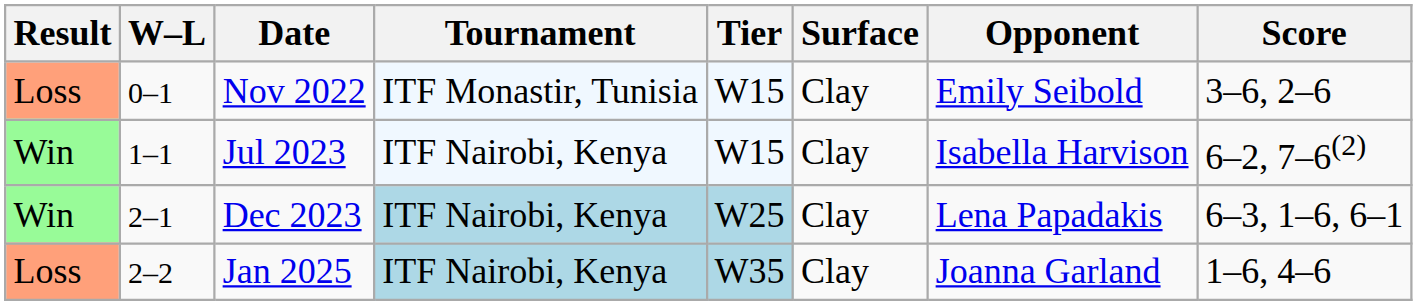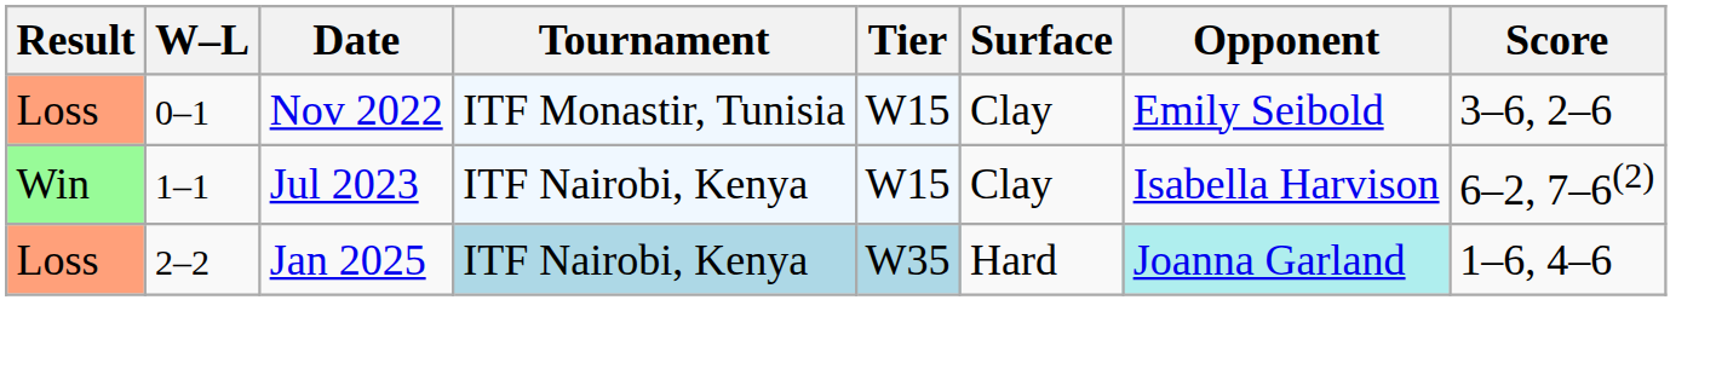- row: Win | 2–1 | Dec 2023 | ITF Nairobi, Kenya | W25 | Clay | Lena Papadakis | 6–3, 1–6, 6–1
Jan 2025 | Surface: Clay -> Hard
Jan 2025 | Opponent: no background -> paleturquoise background
